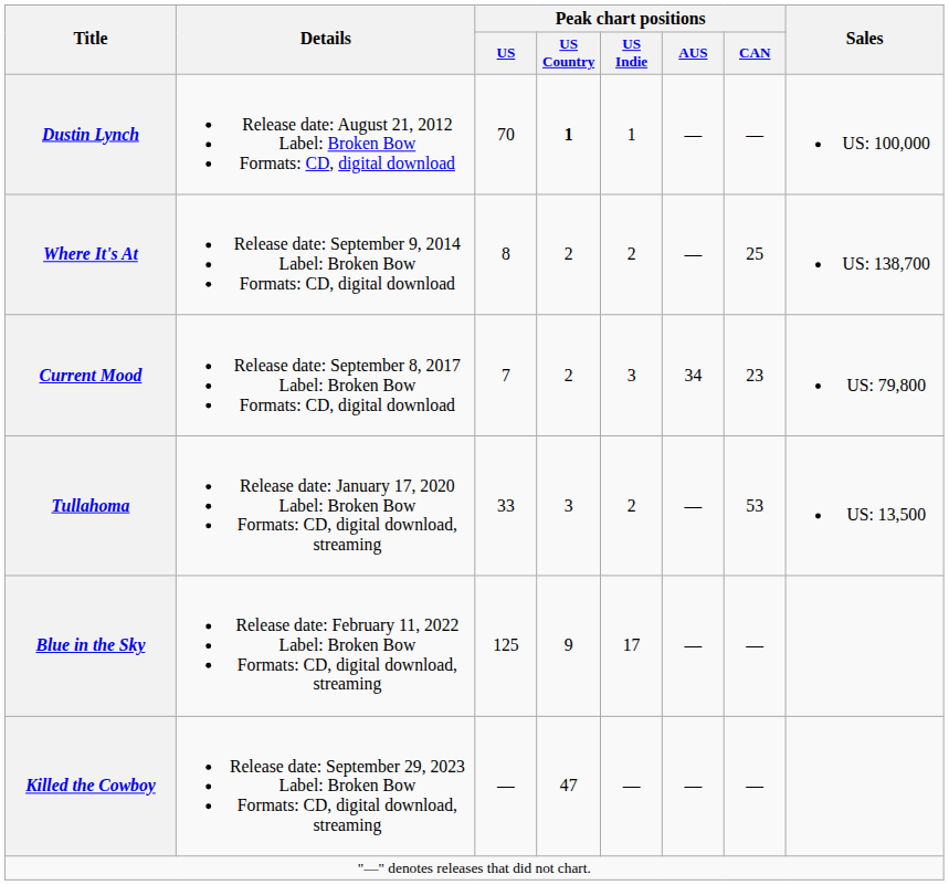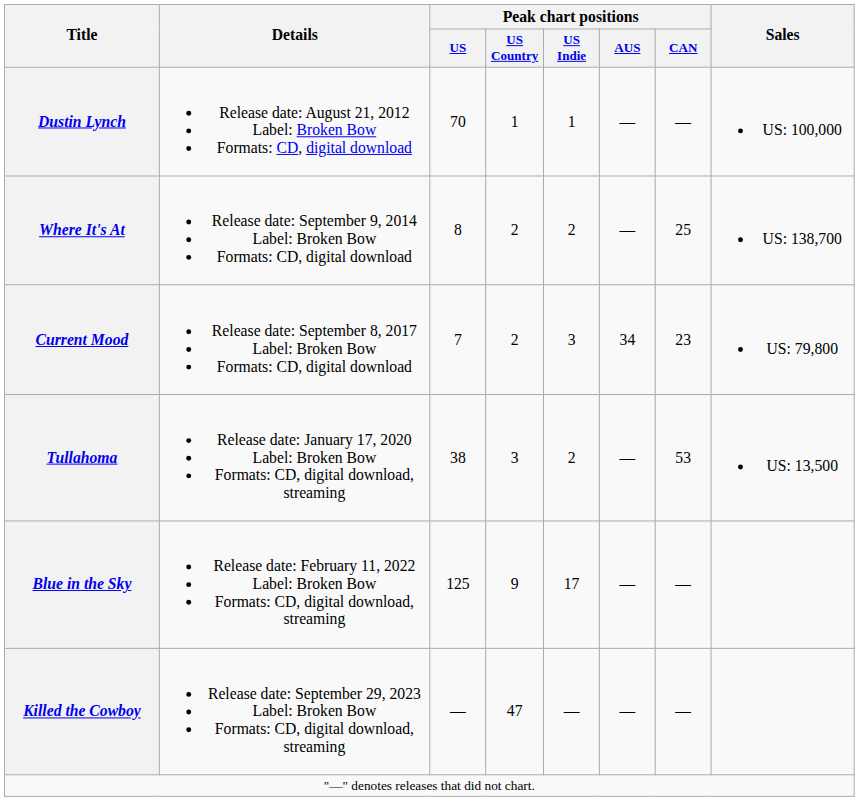Dustin Lynch | Peak chart positions / US Country: bold -> normal
Tullahoma | Peak chart positions / US: 33 -> 38
